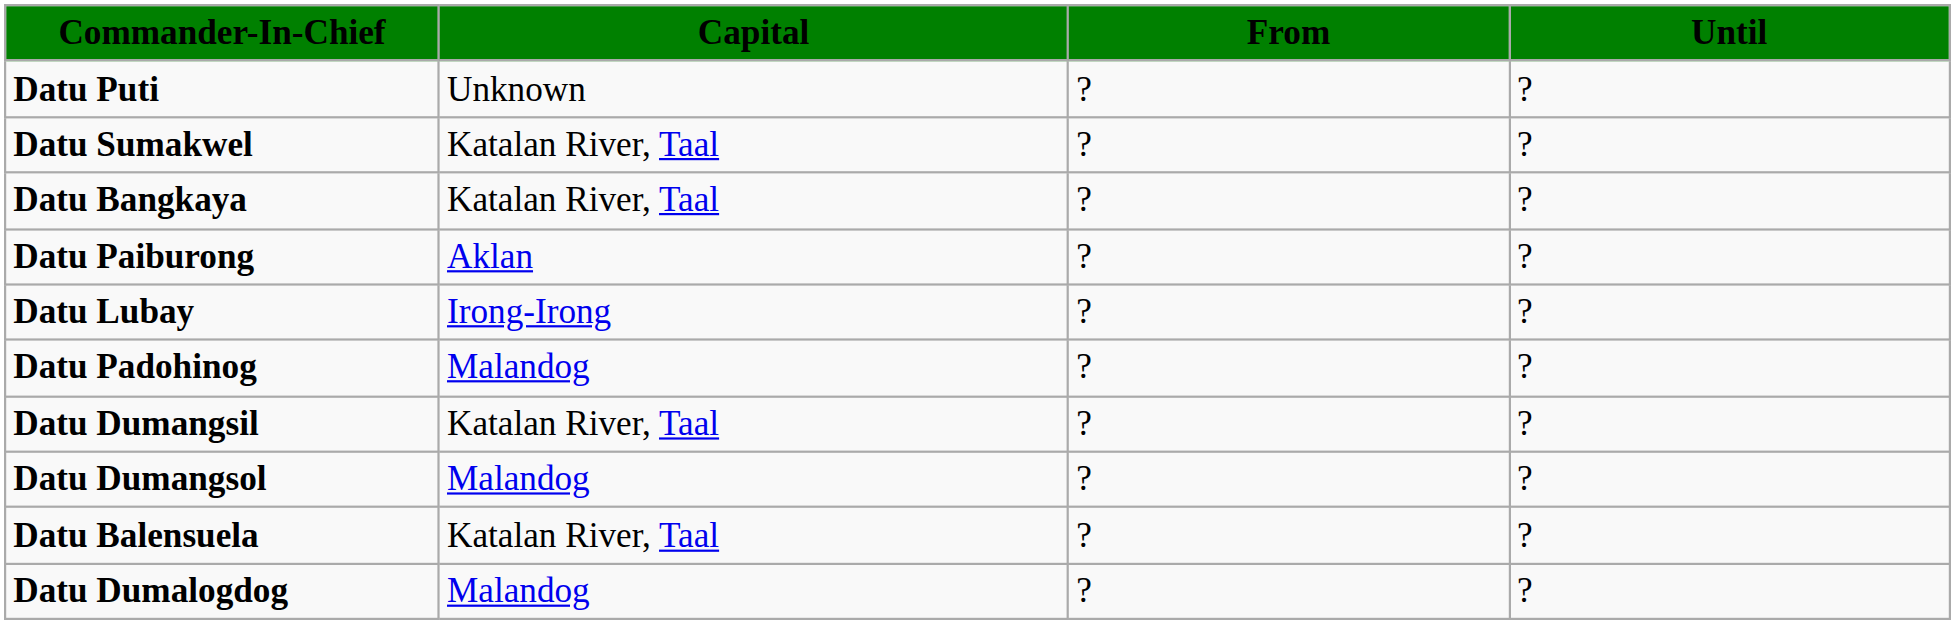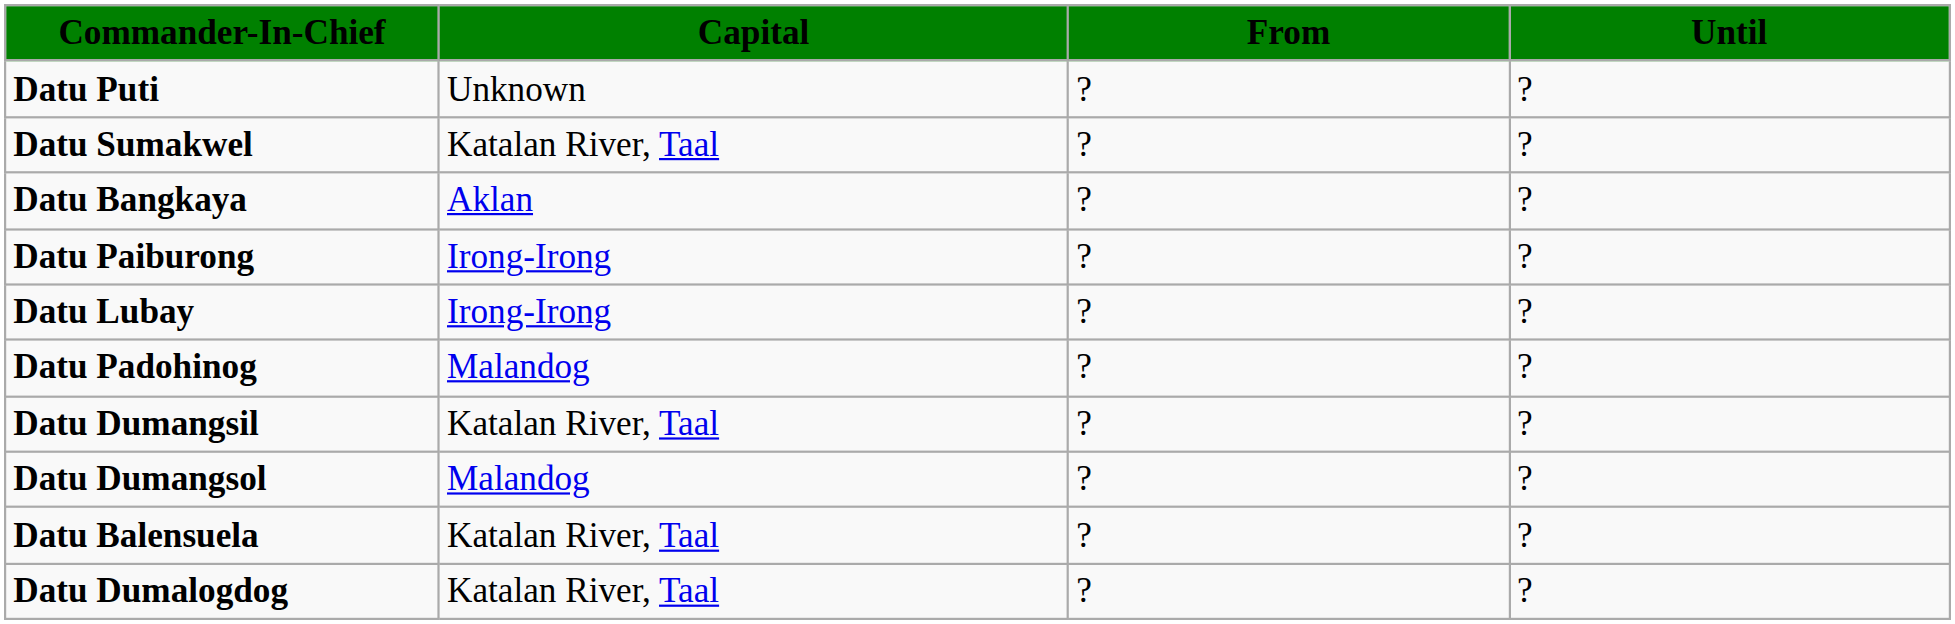Datu Bangkaya | Capital: Katalan River, Taal -> Aklan
Datu Paiburong | Capital: Aklan -> Irong-Irong
Datu Dumalogdog | Capital: Malandog -> Katalan River, Taal
